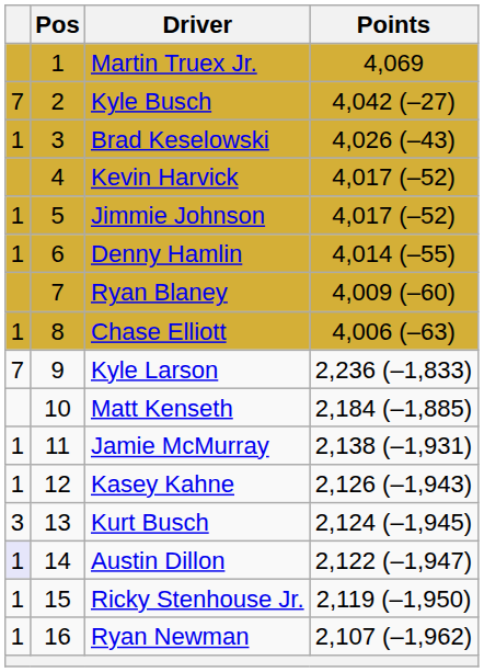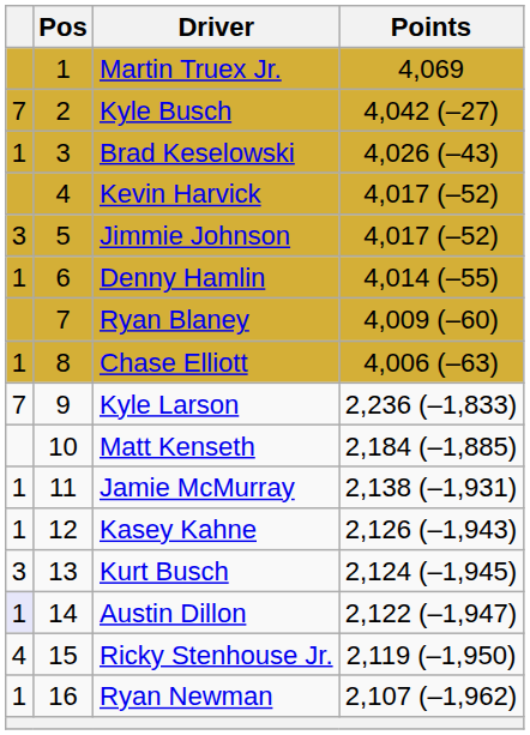Jimmie Johnson | column 1: 1 -> 3
Ricky Stenhouse Jr. | column 1: 1 -> 4
